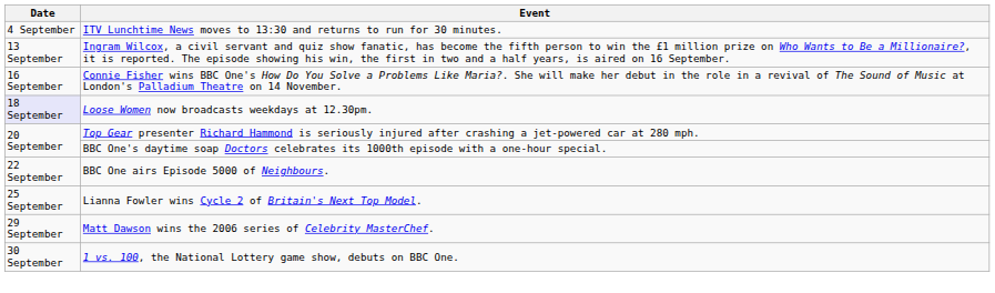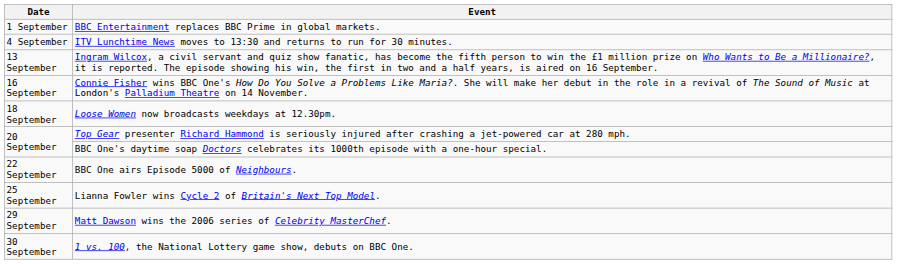+ row: 1 September | BBC Entertainment replaces BBC Prime in global markets.
Loose Women now broadcasts weekdays at 12.30pm. | Date: lavender background -> no background
